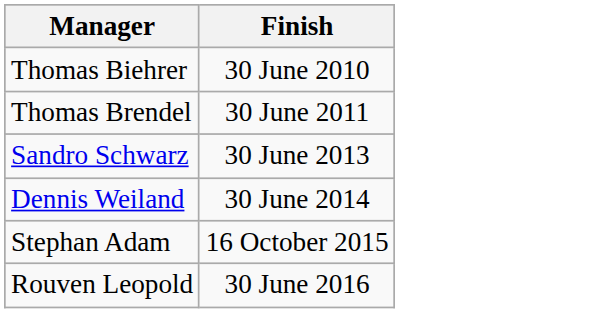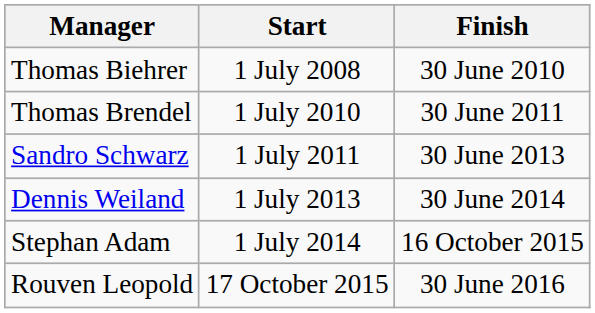+ column: Start | 1 July 2008 | 1 July 2010 | 1 July 2011 | 1 July 2013 | 1 July 2014 | 17 October 2015
